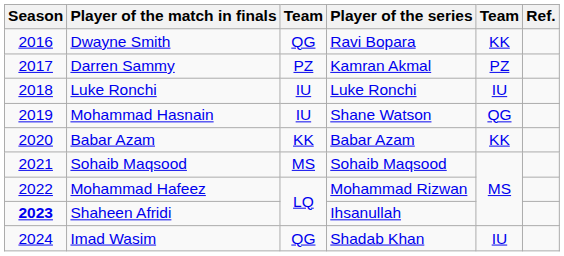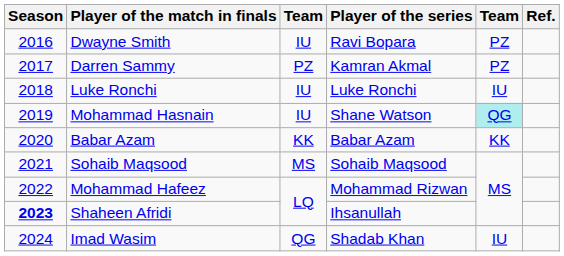Dwayne Smith | column 3: QG -> IU
Dwayne Smith | column 5: KK -> PZ
Mohammad Hasnain | column 5: no background -> paleturquoise background
